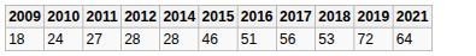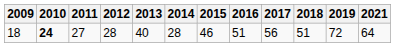+ column: 2013 | 40
18 | 2010: normal -> bold
18 | 2018: 53 -> 51
